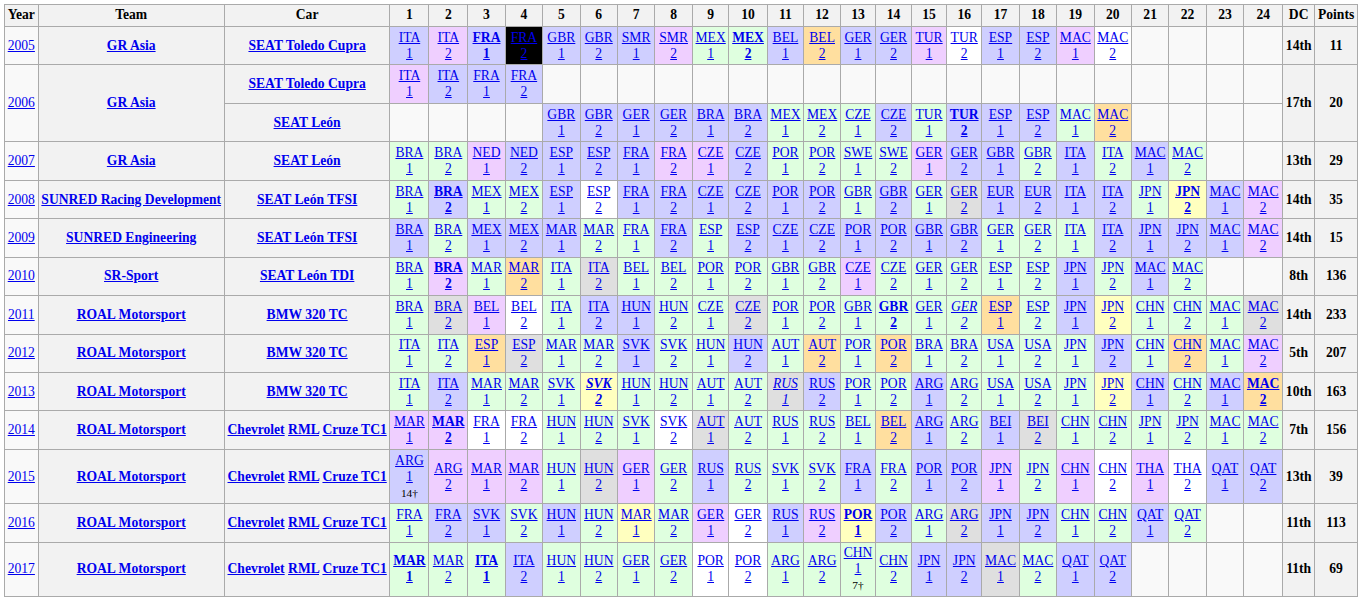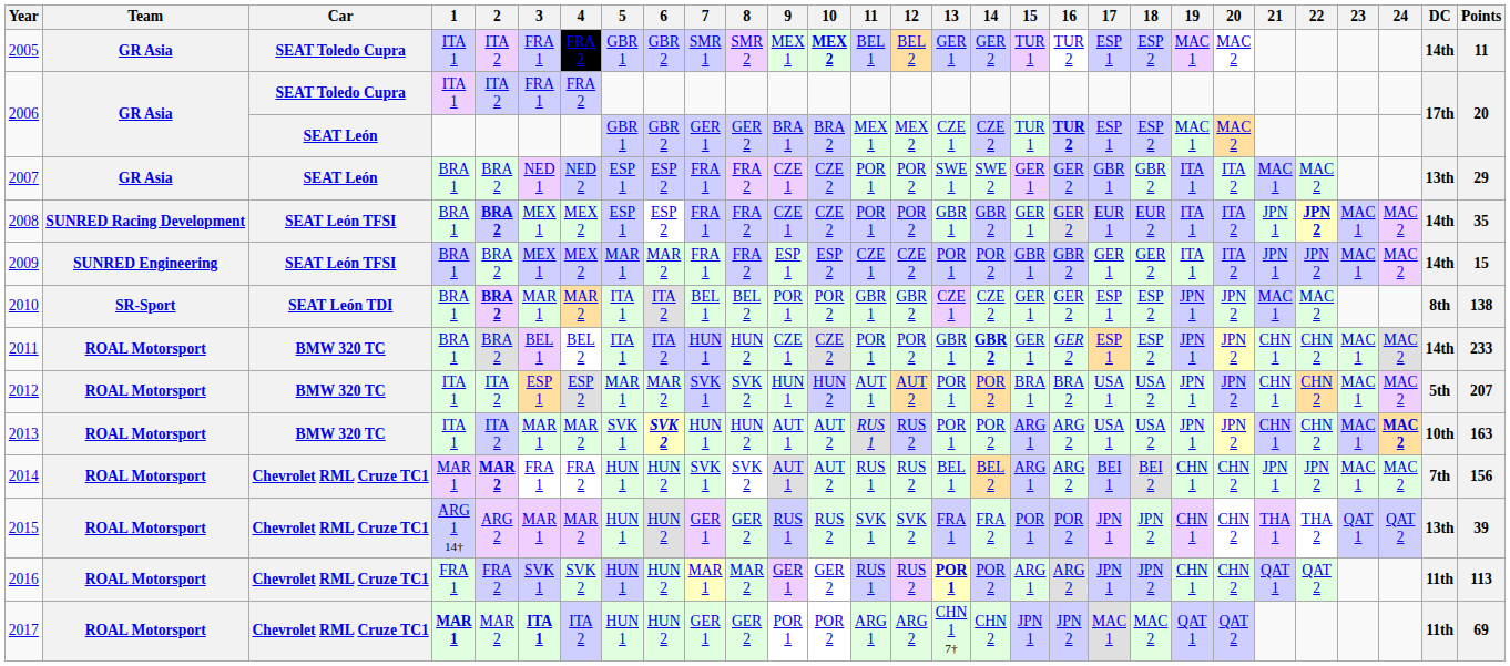2005 | 3: bold -> normal
2010 | Points: 136 -> 138
